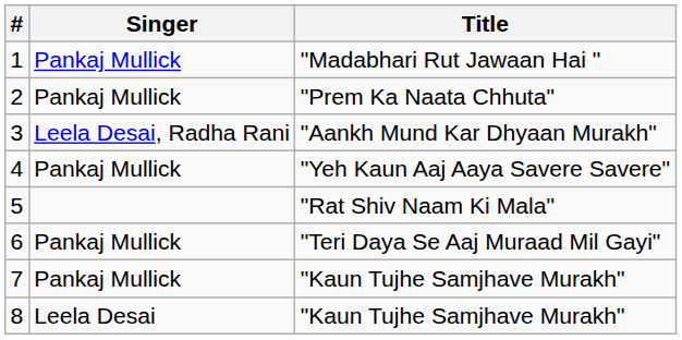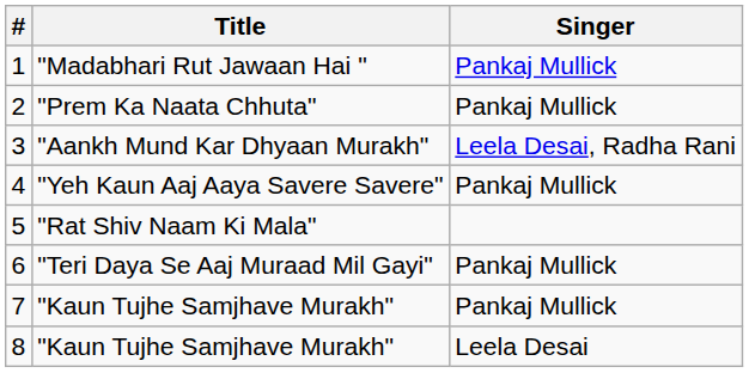columns swapped: Title <-> Singer
